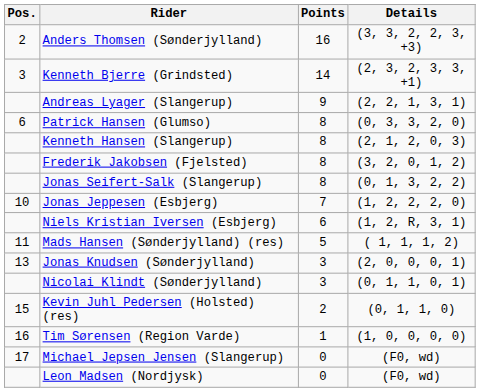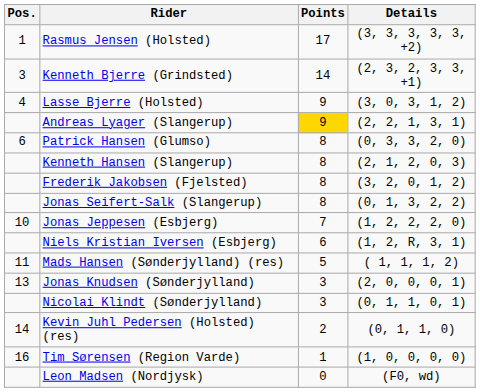+ row: 1 | Rasmus Jensen (Holsted) | 17 | (3, 3, 3, 3, 3, +2)
- row: 2 | Anders Thomsen (Sønderjylland) | 16 | (3, 3, 2, 2, 3, +3)
+ row: 4 | Lasse Bjerre (Holsted) | 9 | (3, 0, 3, 1, 2)
Andreas Lyager (Slangerup) | Points: no background -> gold background
Kevin Juhl Pedersen (Holsted) (res) | Pos.: 15 -> 14
- row: 17 | Michael Jepsen Jensen (Slangerup) | 0 | (F0, wd)
